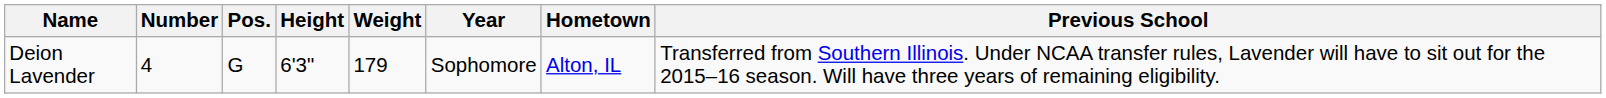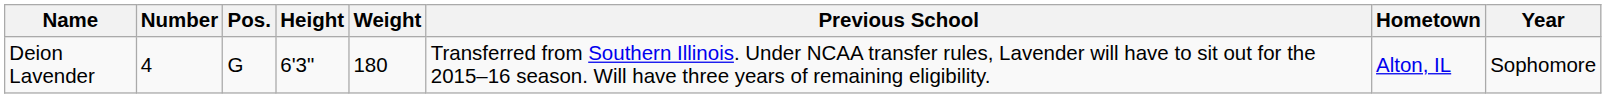columns swapped: Year <-> Previous School
Deion Lavender | Weight: 179 -> 180
